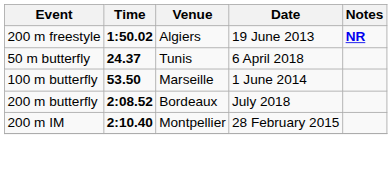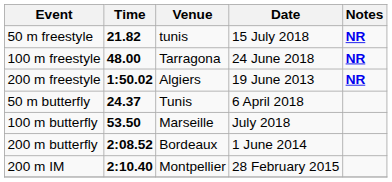+ row: 50 m freestyle | 21.82 | tunis | 15 July 2018 | NR
+ row: 100 m freestyle | 48.00 | Tarragona | 24 June 2018 | NR
100 m butterfly | Date: 1 June 2014 -> July 2018
200 m butterfly | Date: July 2018 -> 1 June 2014
